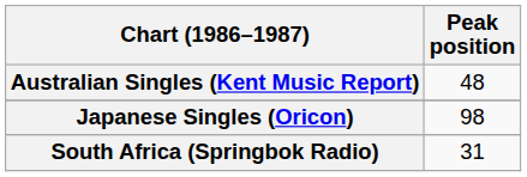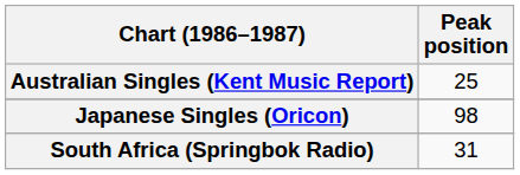Australian Singles (Kent Music Report) | Peak position: 48 -> 25
